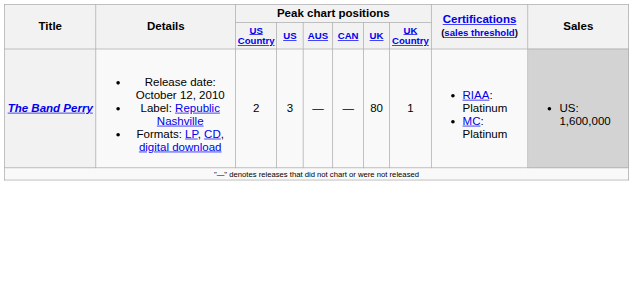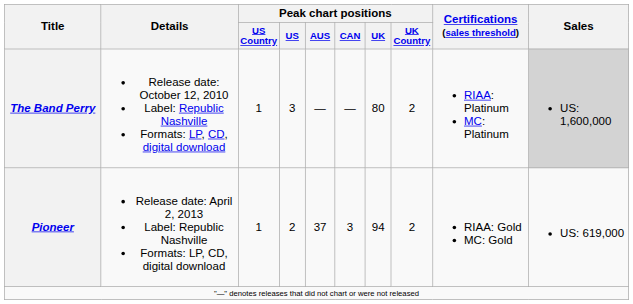The Band Perry | Peak chart positions / US Country: 2 -> 1
The Band Perry | Peak chart positions / UK Country: 1 -> 2
+ row: Pioneer | Release date: April 2, 2013 Label: Republic Nashville Formats: LP, CD, digital download | 1 | 2 | 37 | 3 | 94 | 2 | RIAA: Gold MC: Gold | US: 619,000
